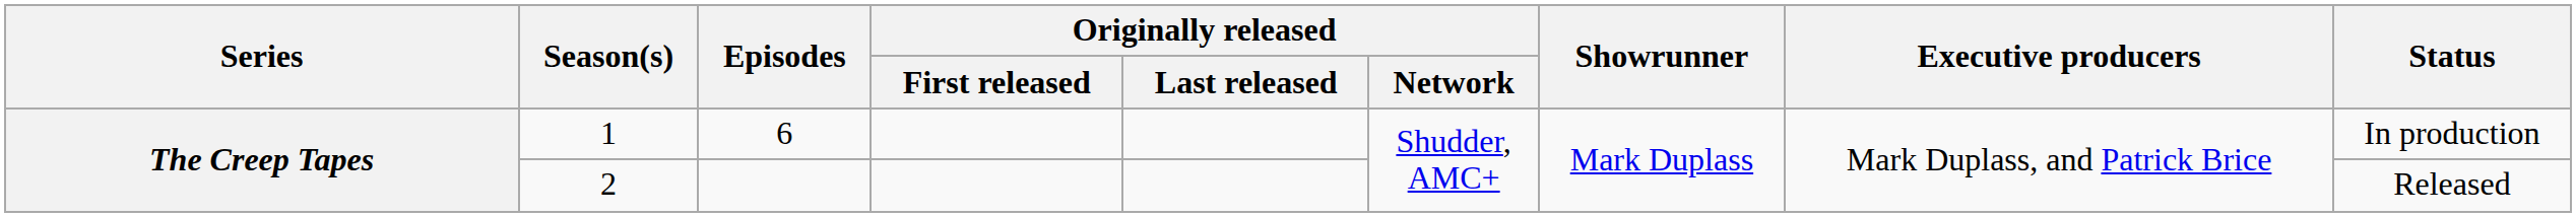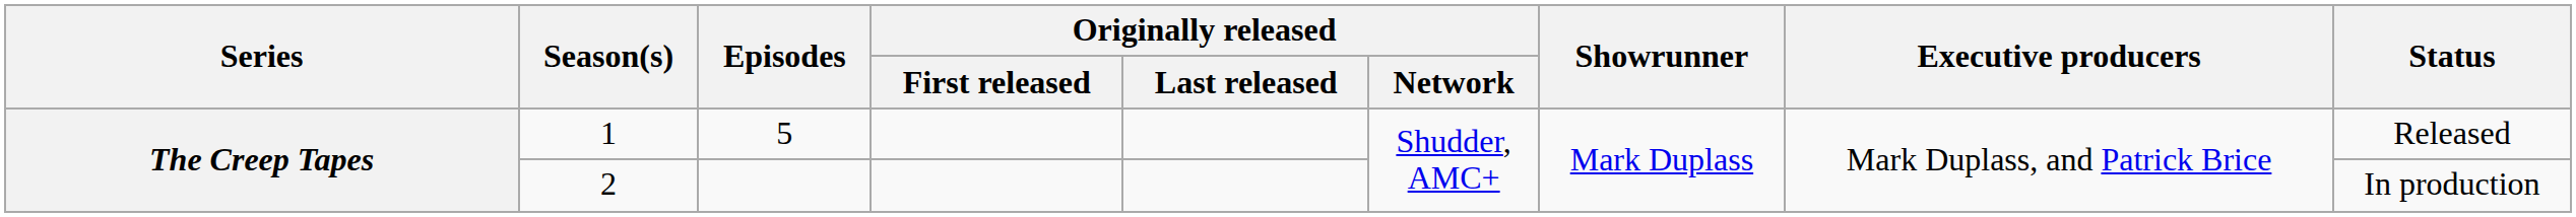1 | Episodes: 6 -> 5
1 | Status: In production -> Released
2 | Status: Released -> In production
